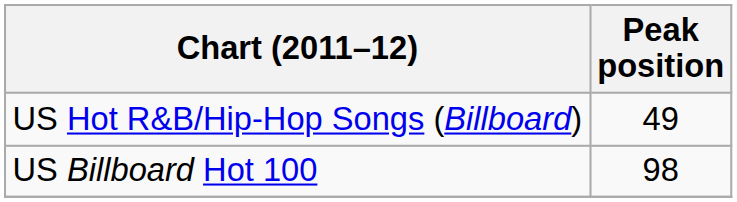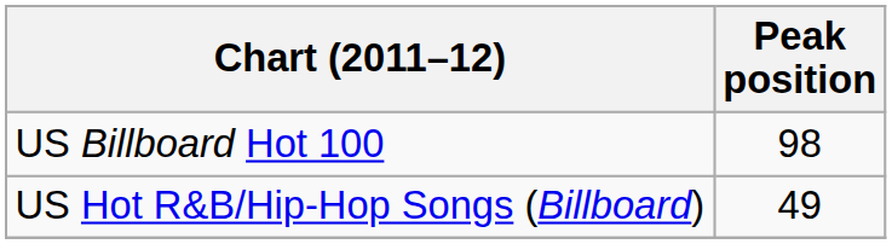rows swapped: US Billboard Hot 100 <-> US Hot R&B/Hip-Hop Songs (Billboard)
